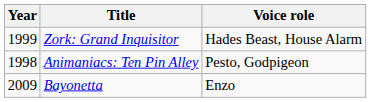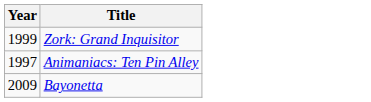- column: Voice role | Hades Beast, House Alarm | Pesto, Godpigeon | Enzo
Animaniacs: Ten Pin Alley | Year: 1998 -> 1997
